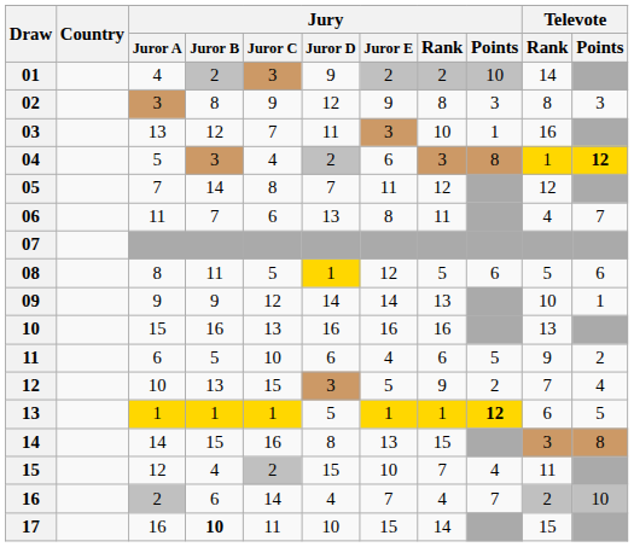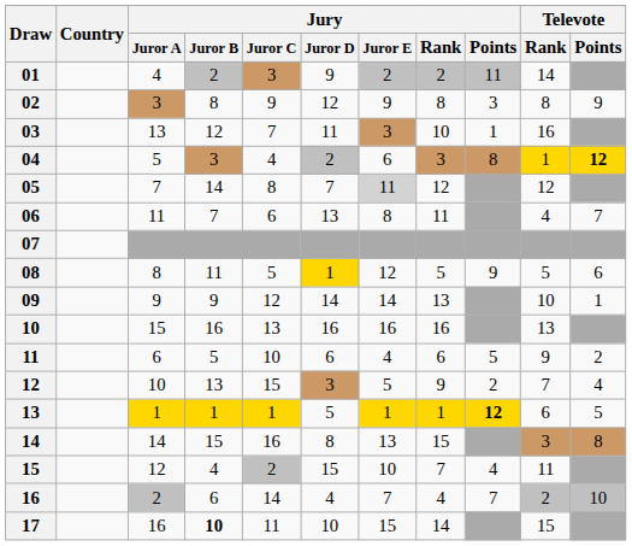01 | Jury / Points: 10 -> 11
02 | Televote / Points: 3 -> 9
05 | Jury / Juror E: no background -> lightgrey background
08 | Jury / Points: 6 -> 9
